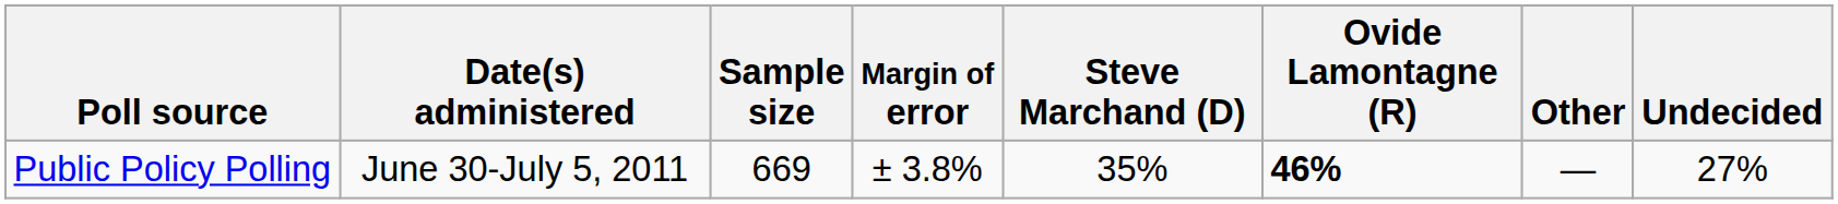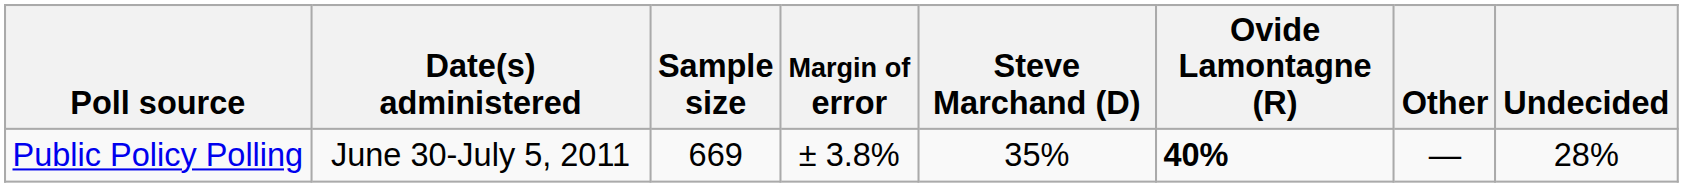Public Policy Polling | Ovide Lamontagne (R): 46% -> 40%
Public Policy Polling | Undecided: 27% -> 28%
